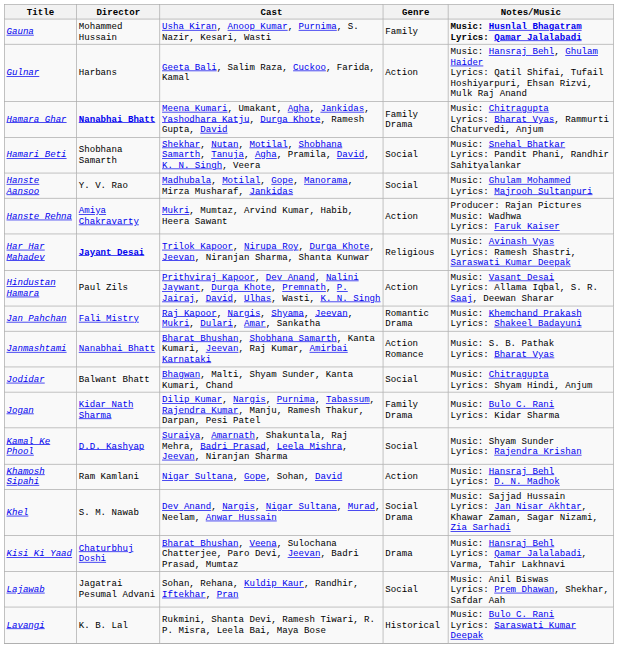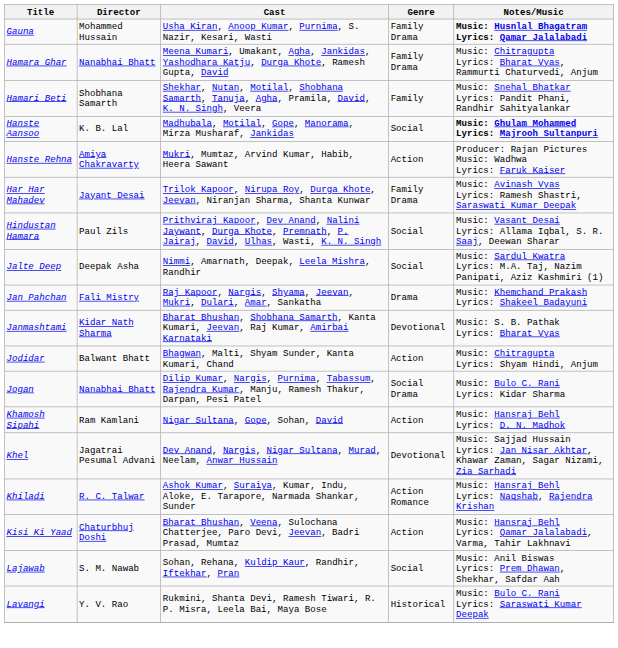Gauna | Genre: Family -> Family Drama
- row: Gulnar | Harbans | Geeta Bali, Salim Raza, Cuckoo, Farida, Kamal | Action | Music: Hansraj Behl, Ghulam Haider Lyrics: Qatil Shifai, Tufail Hoshiyarpuri, Ehsan Rizvi, Mulk Raj Anand
Hamara Ghar | Director: bold -> normal
Hamari Beti | Genre: Social -> Family
Hanste Aansoo | Director: Y. V. Rao -> K. B. Lal
Hanste Aansoo | Notes/Music: normal -> bold
Har Har Mahadev | Director: bold -> normal
Har Har Mahadev | Genre: Religious -> Family Drama
Hindustan Hamara | Genre: Action -> Social
+ row: Jalte Deep | Deepak Asha | Nimmi, Amarnath, Deepak, Leela Mishra, Randhir | Social | Music: Sardul Kwatra Lyrics: M.A. Taj, Nazim Panipati, Aziz Kashmiri (1)
Jan Pahchan | Genre: Romantic Drama -> Drama
Janmashtami | Director: Nanabhai Bhatt -> Kidar Nath Sharma
Janmashtami | Genre: Action Romance -> Devotional
Jodidar | Genre: Social -> Action
Jogan | Director: Kidar Nath Sharma -> Nanabhai Bhatt
Jogan | Genre: Family Drama -> Social Drama
- row: Kamal Ke Phool | D.D. Kashyap | Suraiya, Amarnath, Shakuntala, Raj Mehra, Badri Prasad, Leela Mishra, Jeevan, Niranjan Sharma | Social | Music: Shyam Sunder Lyrics: Rajendra Krishan
Khel | Director: S. M. Nawab -> Jagatrai Pesumal Advani
Khel | Genre: Social Drama -> Devotional
+ row: Khiladi | R. C. Talwar | Ashok Kumar, Suraiya, Kumar, Indu, Aloke, E. Tarapore, Narmada Shankar, Sunder | Action Romance | Music: Hansraj Behl Lyrics: Naqshab, Rajendra Krishan
Kisi Ki Yaad | Genre: Drama -> Action
Lajawab | Director: Jagatrai Pesumal Advani -> S. M. Nawab
Lavangi | Director: K. B. Lal -> Y. V. Rao
